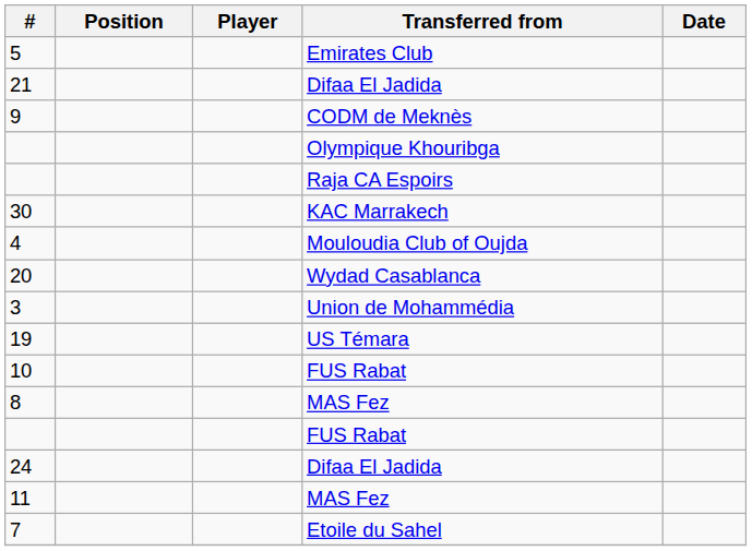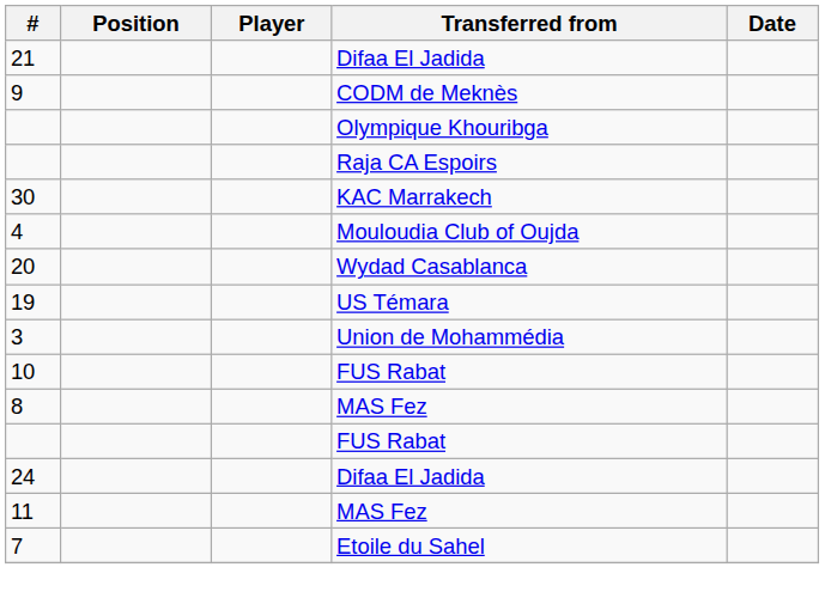- row: 5 | Emirates Club
rows swapped: 19 <-> 3
